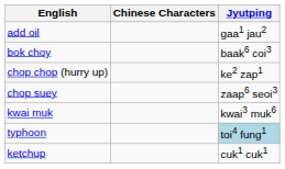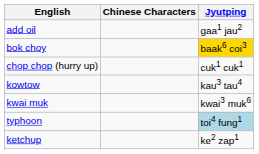bok choy | Jyutping: no background -> gold background
chop chop (hurry up) | Jyutping: ke2 zap1 -> cuk1 cuk1
- row: chop suey | zaap6 seoi3
+ row: kowtow | kau3 tau4
ketchup | Jyutping: cuk1 cuk1 -> ke2 zap1
